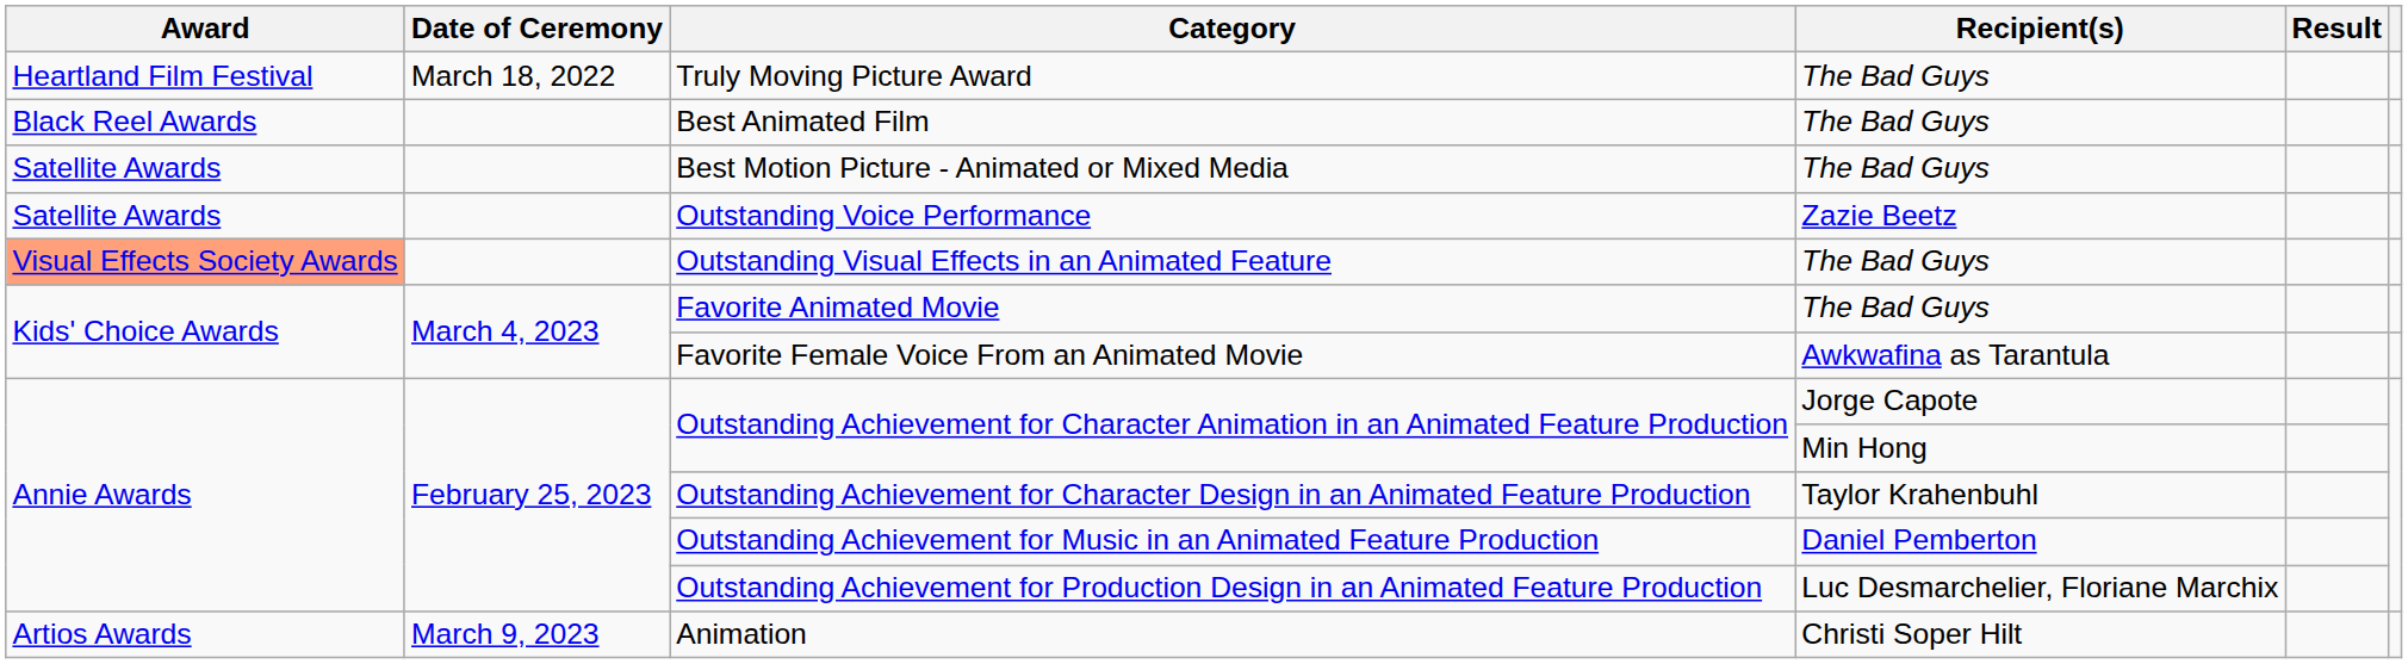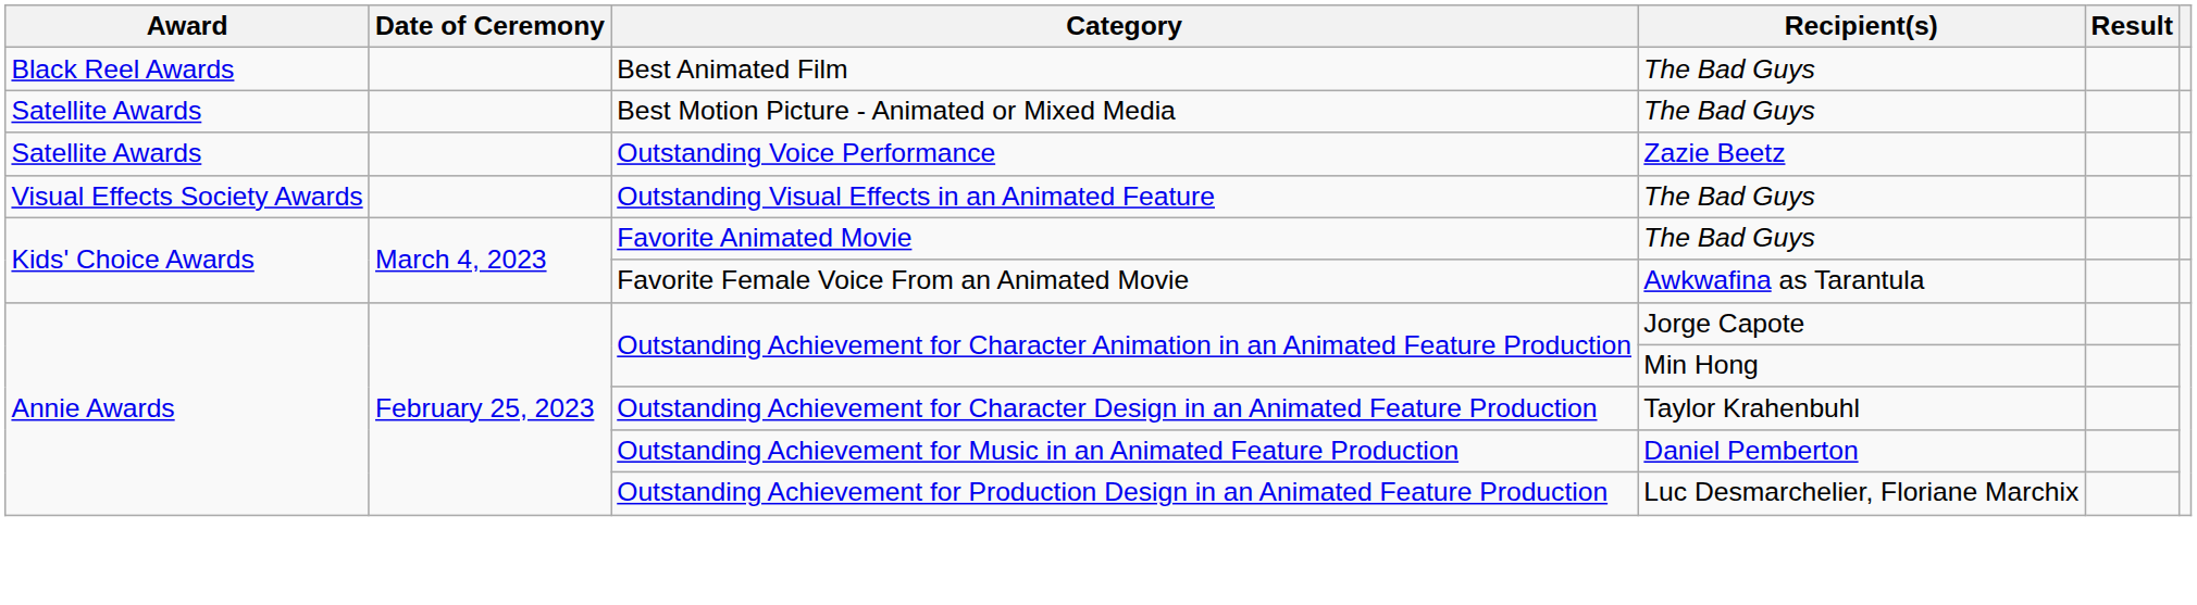- row: Heartland Film Festival | March 18, 2022 | Truly Moving Picture Award | The Bad Guys
Outstanding Visual Effects in an Animated Feature | Award: lightsalmon background -> no background
- row: Artios Awards | March 9, 2023 | Animation | Christi Soper Hilt
